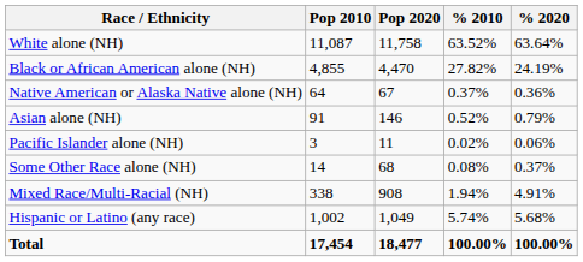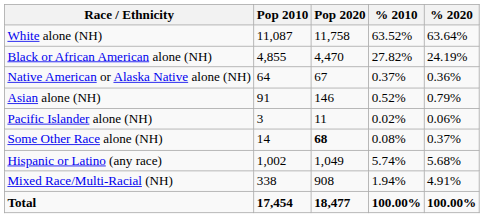Some Other Race alone (NH) | Pop 2020: normal -> bold
rows swapped: Mixed Race/Multi-Racial (NH) <-> Hispanic or Latino (any race)
